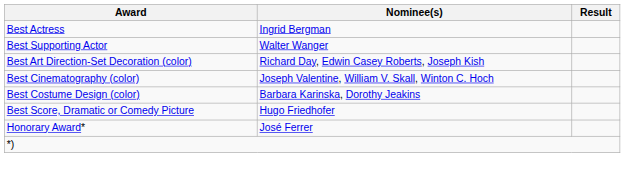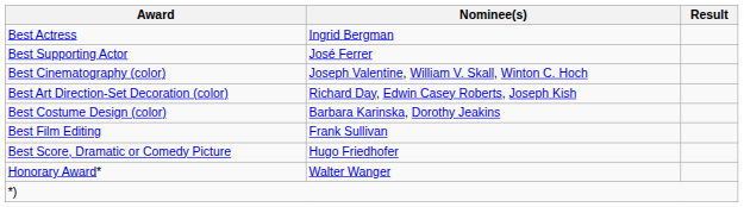Best Supporting Actor | Nominee(s): Walter Wanger -> José Ferrer
rows swapped: Best Art Direction-Set Decoration (color) <-> Best Cinematography (color)
+ row: Best Film Editing | Frank Sullivan
Honorary Award* | Nominee(s): José Ferrer -> Walter Wanger
